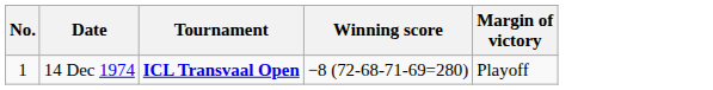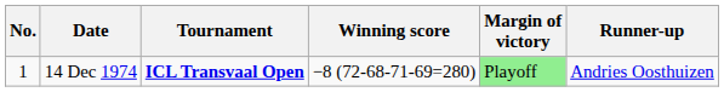+ column: Runner-up | Andries Oosthuizen
14 Dec 1974 | Margin of victory: no background -> lightgreen background
